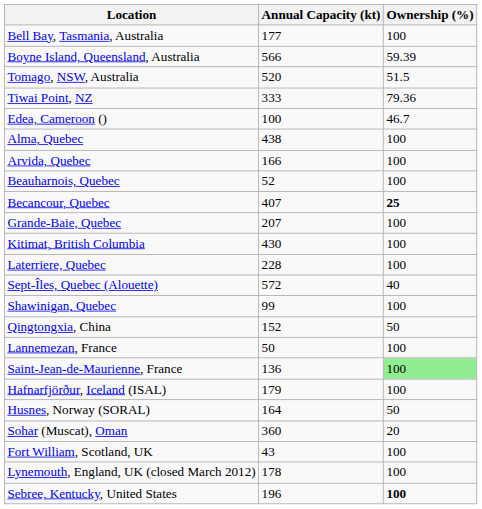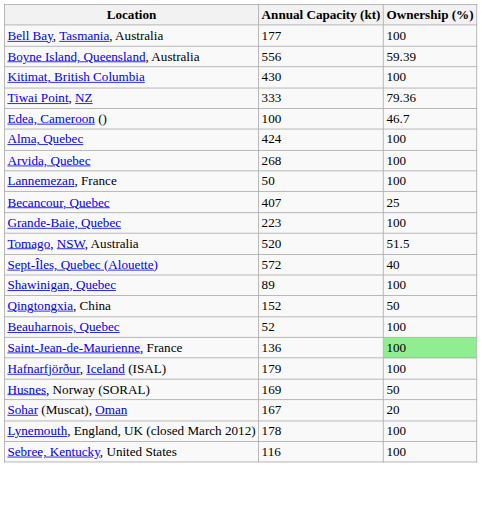Boyne Island, Queensland, Australia | Annual Capacity (kt): 566 -> 556
rows swapped: Tomago, NSW, Australia <-> Kitimat, British Columbia
Alma, Quebec | Annual Capacity (kt): 438 -> 424
Arvida, Quebec | Annual Capacity (kt): 166 -> 268
rows swapped: Beauharnois, Quebec <-> Lannemezan, France
Becancour, Quebec | Ownership (%): bold -> normal
Grande-Baie, Quebec | Annual Capacity (kt): 207 -> 223
- row: Laterriere, Quebec | 228 | 100
Shawinigan, Quebec | Annual Capacity (kt): 99 -> 89
Husnes, Norway (SORAL) | Annual Capacity (kt): 164 -> 169
Sohar (Muscat), Oman | Annual Capacity (kt): 360 -> 167
- row: Fort William, Scotland, UK | 43 | 100
Sebree, Kentucky, United States | Annual Capacity (kt): 196 -> 116
Sebree, Kentucky, United States | Ownership (%): bold -> normal
